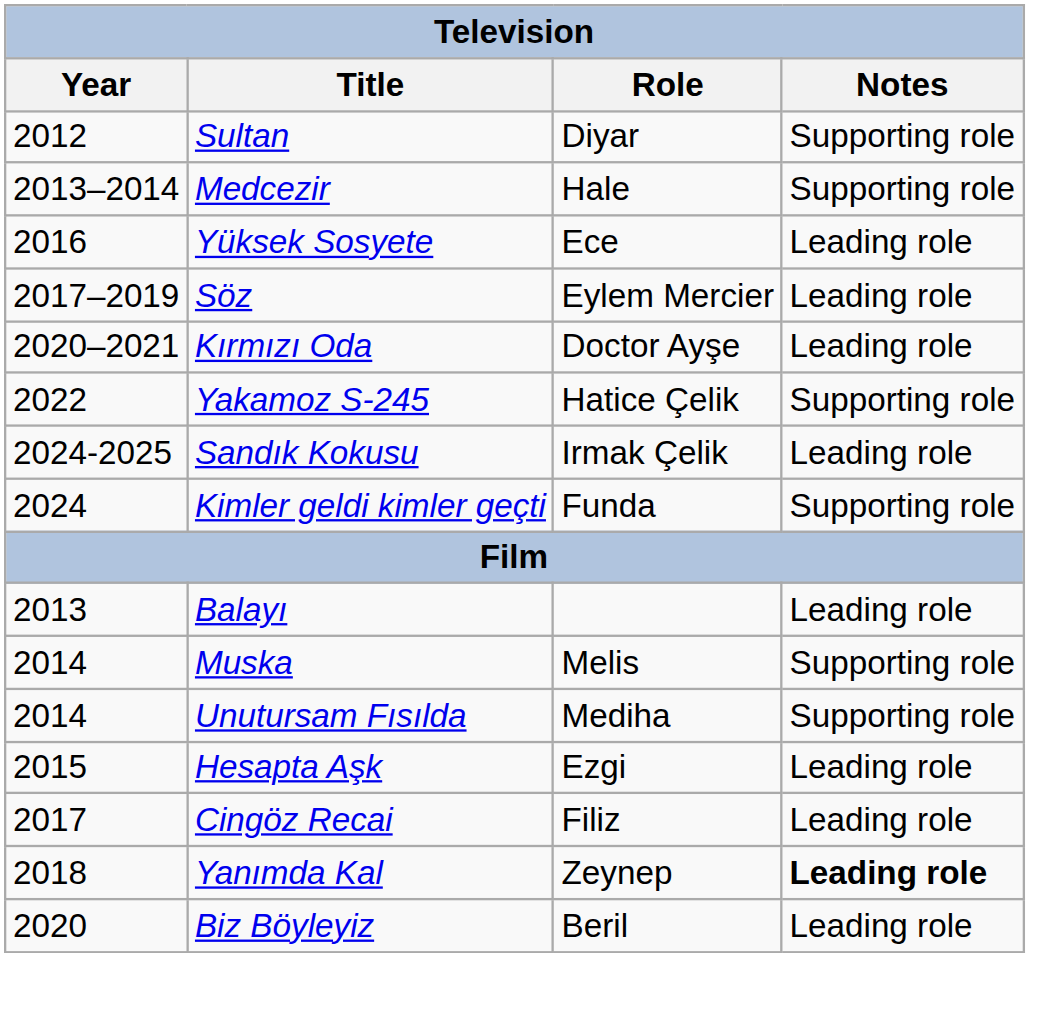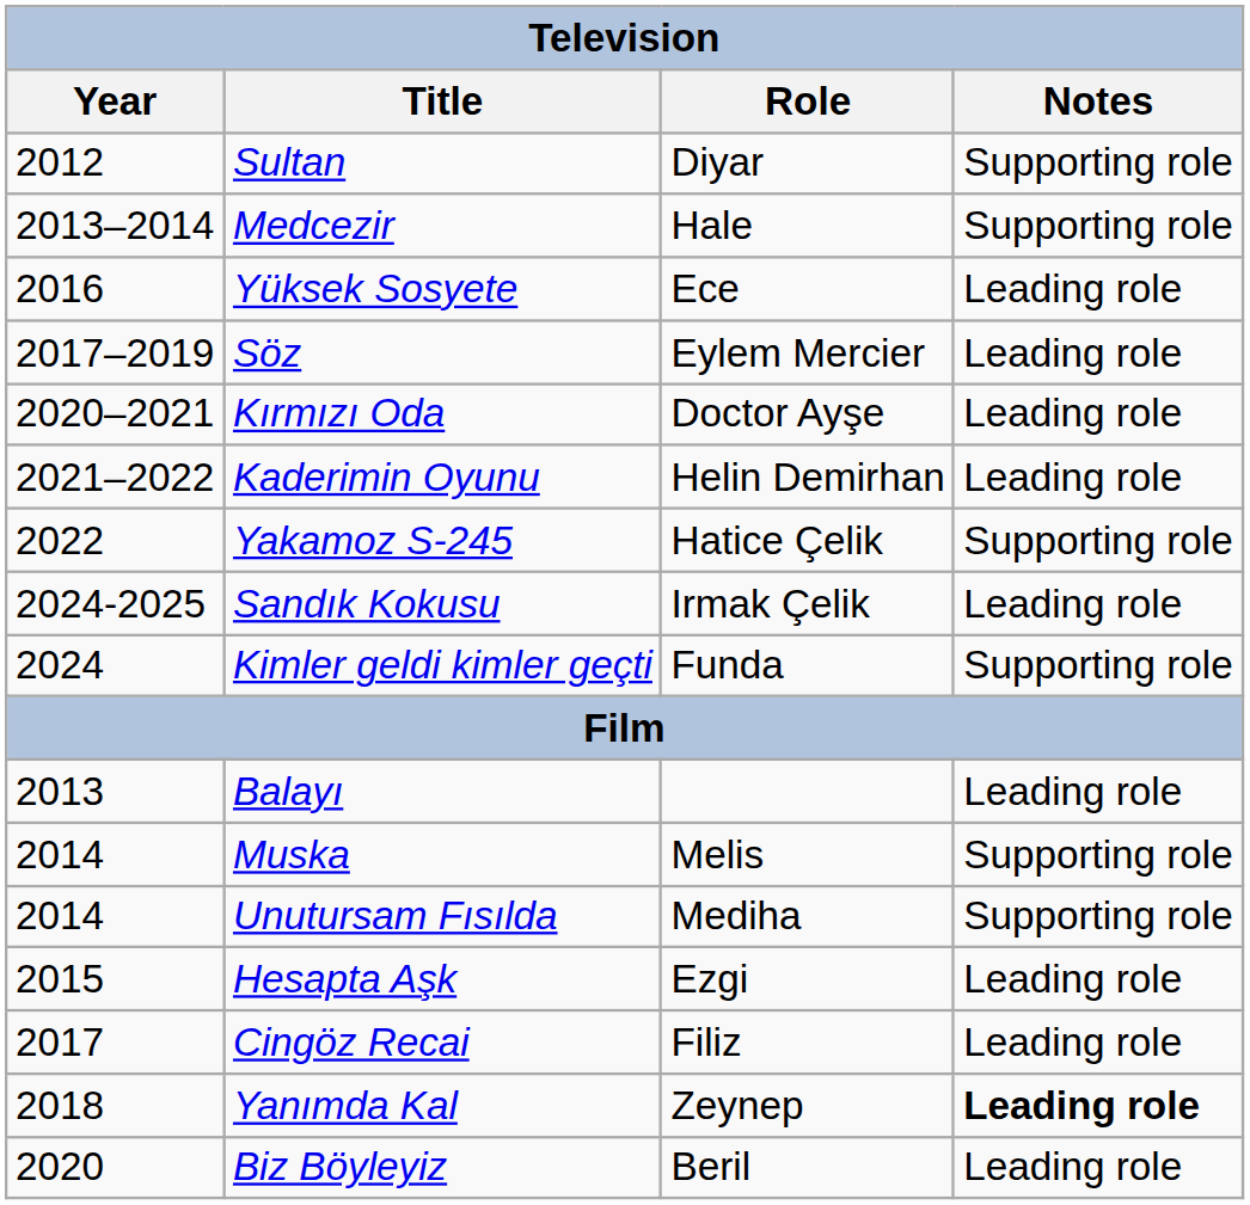+ row: 2021–2022 | Kaderimin Oyunu | Helin Demirhan | Leading role
